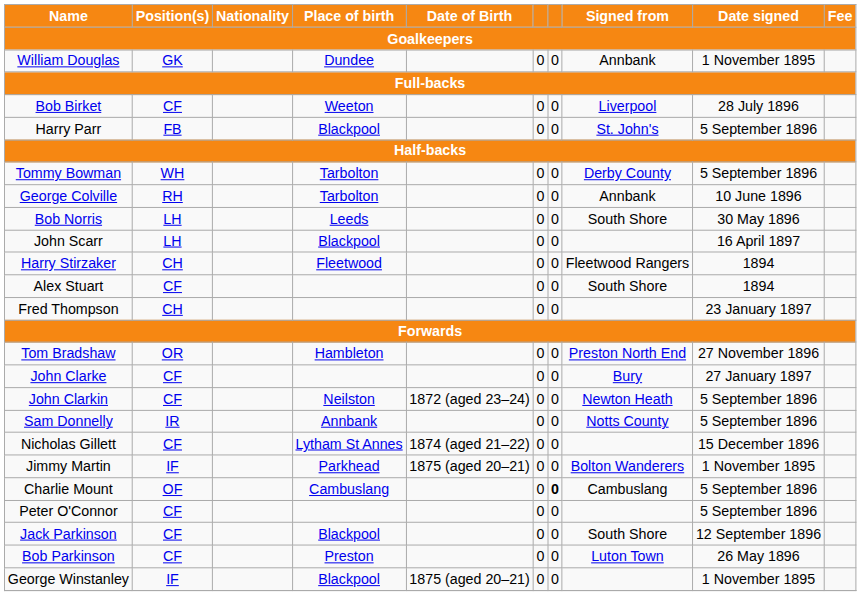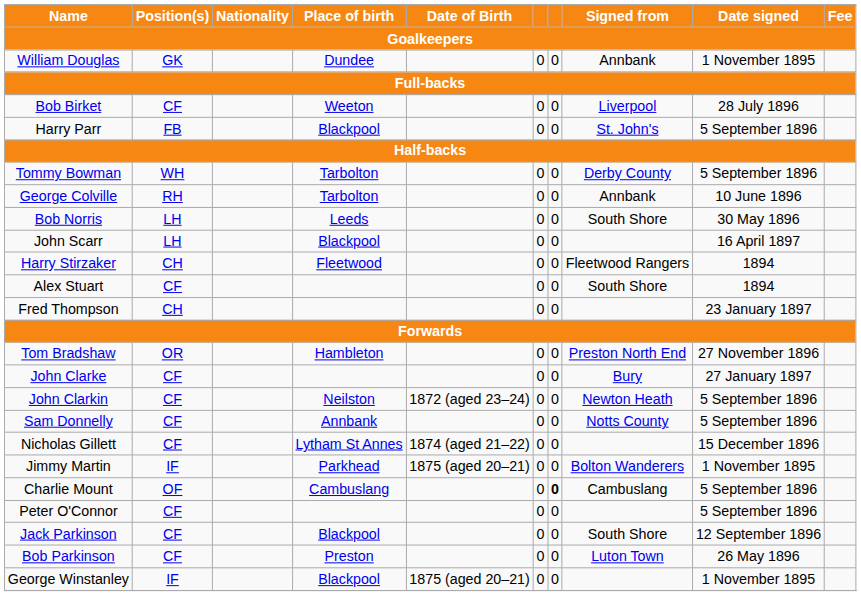Sam Donnelly | Position(s): IR -> CF
